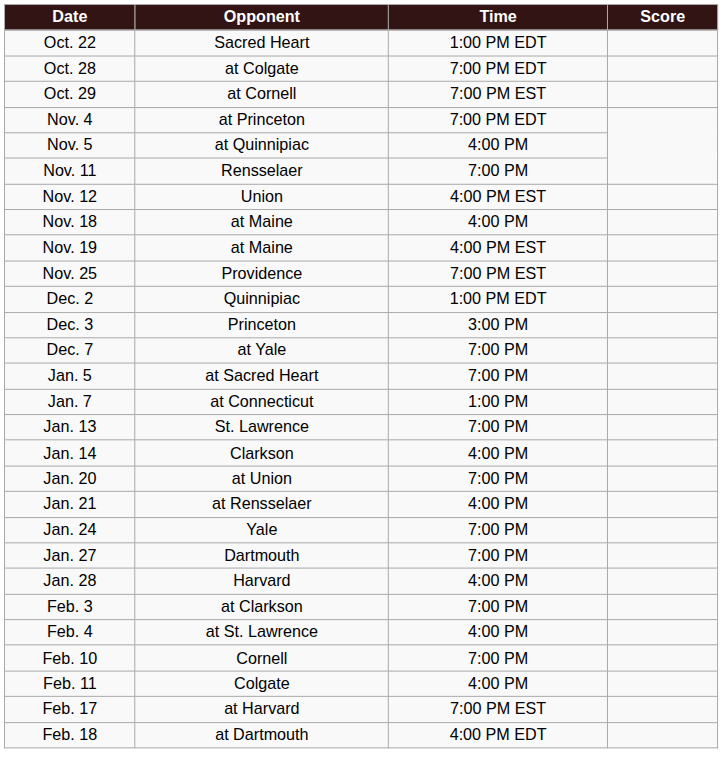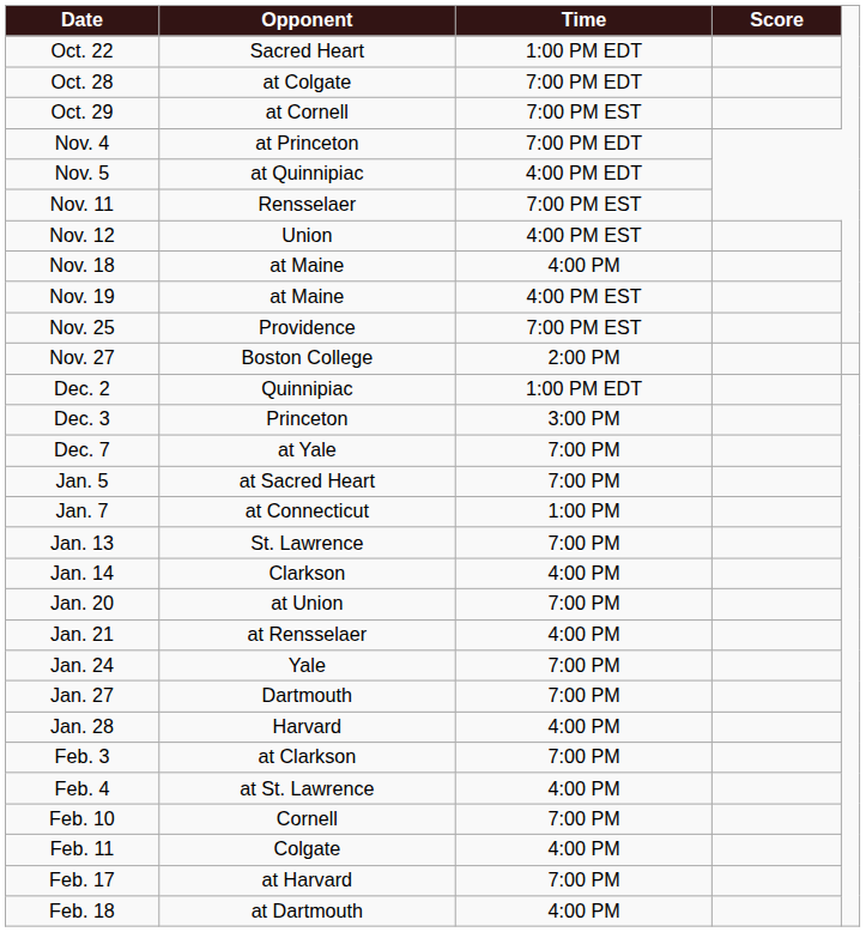Nov. 5 | Time: 4:00 PM -> 4:00 PM EDT
Nov. 11 | Time: 7:00 PM -> 7:00 PM EST
+ row: Nov. 27 | Boston College | 2:00 PM
Feb. 17 | Time: 7:00 PM EST -> 7:00 PM
Feb. 18 | Time: 4:00 PM EDT -> 4:00 PM
